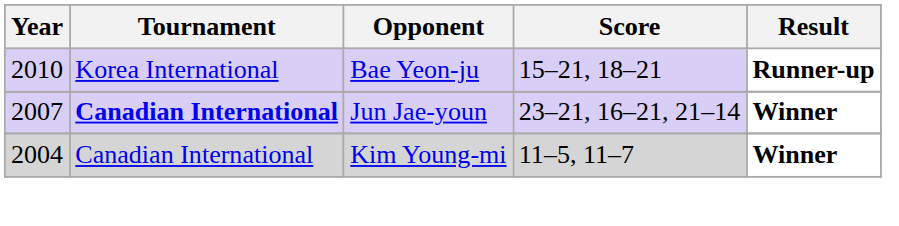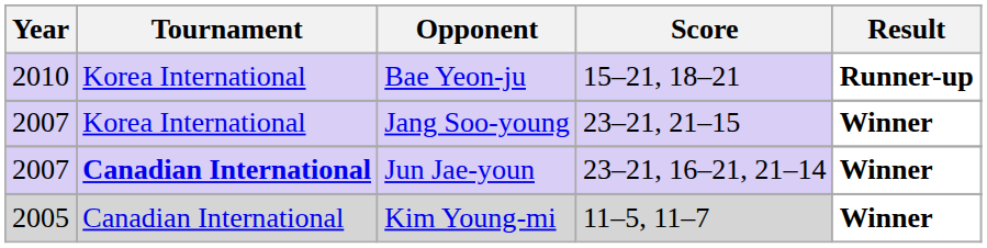+ row: 2007 | Korea International | Jang Soo-young | 23–21, 21–15 | Winner
Kim Young-mi | Year: 2004 -> 2005
